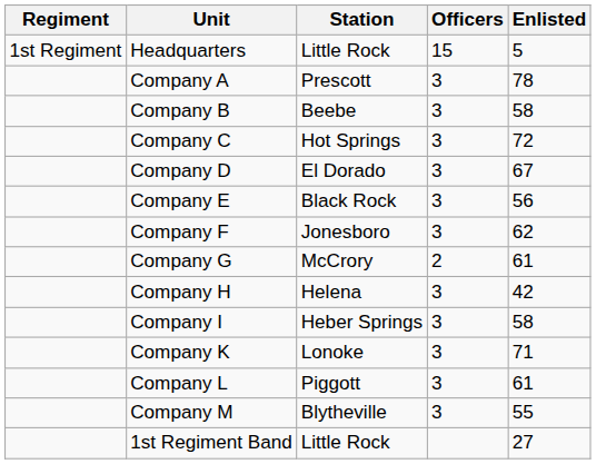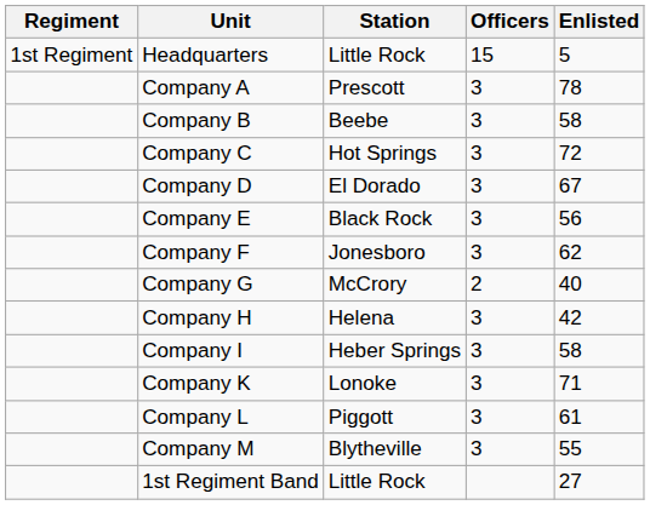Company G | Enlisted: 61 -> 40
